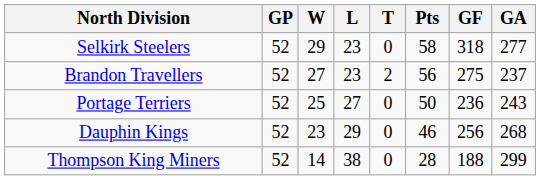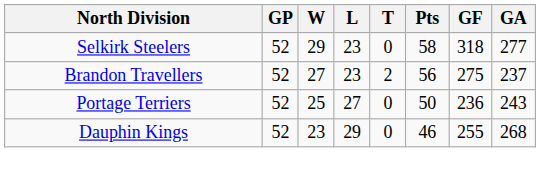Dauphin Kings | GF: 256 -> 255
- row: Thompson King Miners | 52 | 14 | 38 | 0 | 28 | 188 | 299
